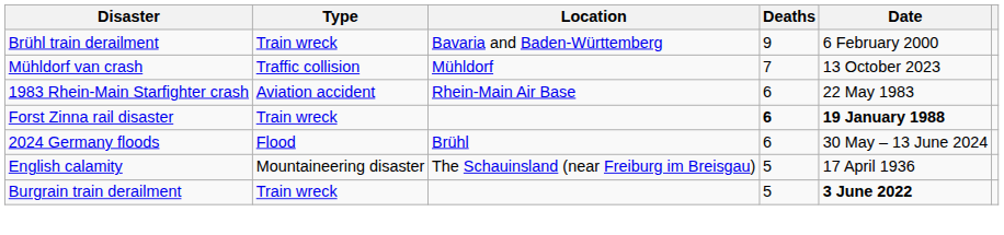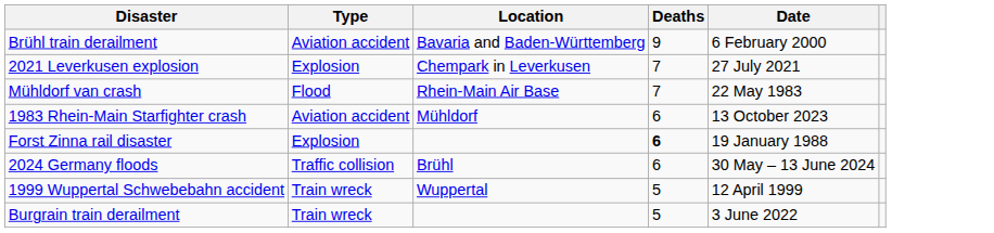Brühl train derailment | Type: Train wreck -> Aviation accident
+ row: 2021 Leverkusen explosion | Explosion | Chempark in Leverkusen | 7 | 27 July 2021
Mühldorf van crash | Type: Traffic collision -> Flood
Mühldorf van crash | Location: Mühldorf -> Rhein-Main Air Base
Mühldorf van crash | Date: 13 October 2023 -> 22 May 1983
1983 Rhein-Main Starfighter crash | Location: Rhein-Main Air Base -> Mühldorf
1983 Rhein-Main Starfighter crash | Date: 22 May 1983 -> 13 October 2023
Forst Zinna rail disaster | Type: Train wreck -> Explosion
Forst Zinna rail disaster | Date: bold -> normal
2024 Germany floods | Type: Flood -> Traffic collision
- row: English calamity | Mountaineering disaster | The Schauinsland (near Freiburg im Breisgau) | 5 | 17 April 1936
+ row: 1999 Wuppertal Schwebebahn accident | Train wreck | Wuppertal | 5 | 12 April 1999
Burgrain train derailment | Date: bold -> normal
